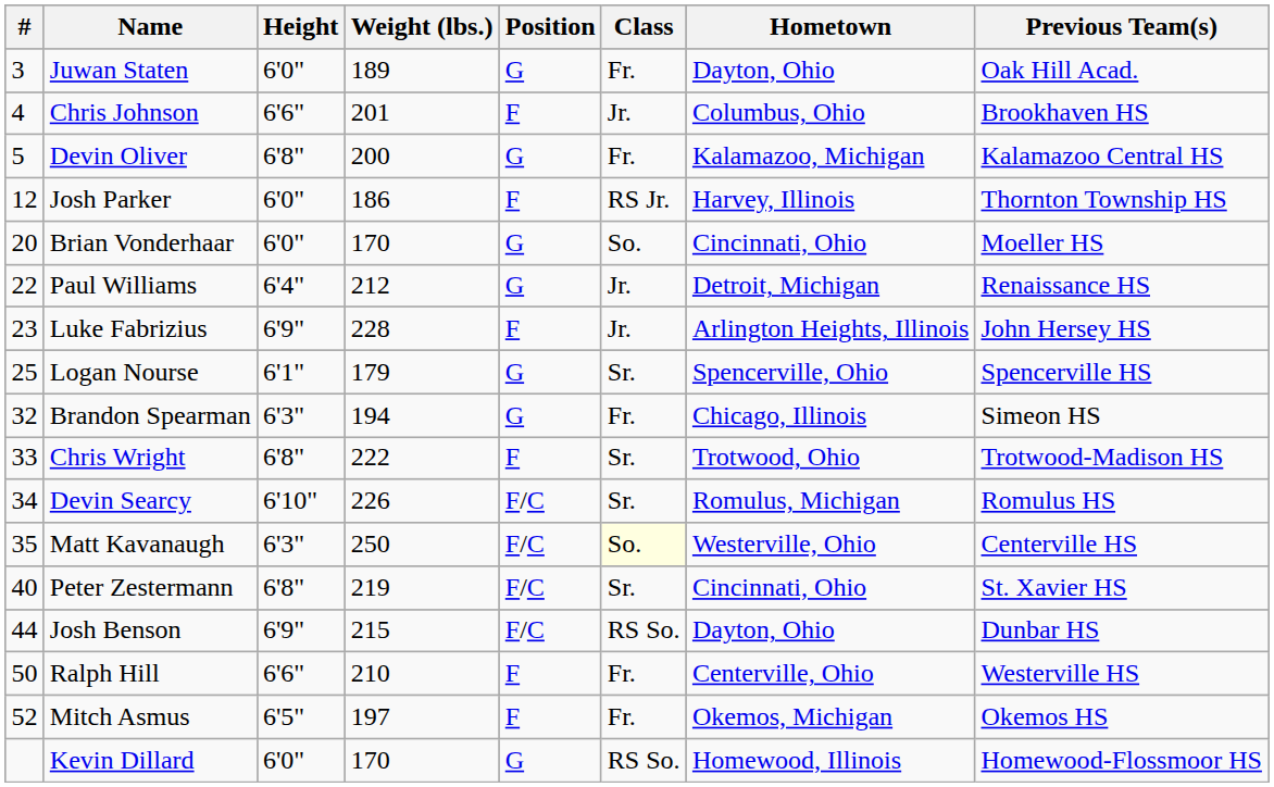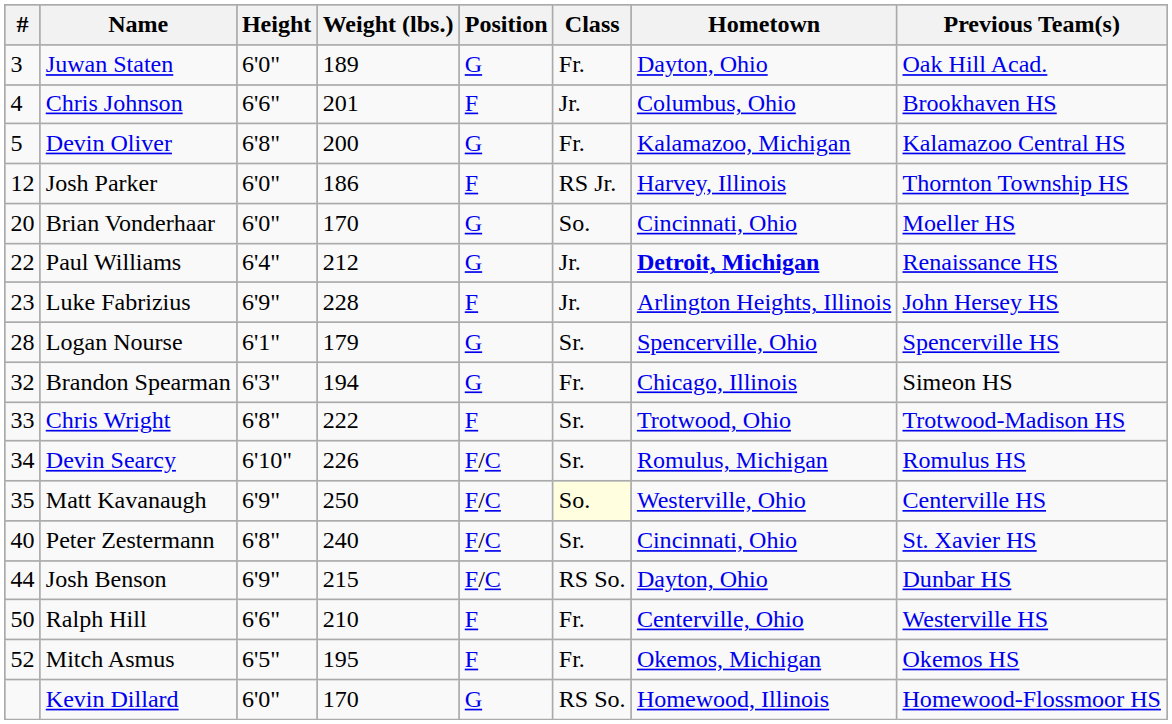Paul Williams | Hometown: normal -> bold
Logan Nourse | #: 25 -> 28
Matt Kavanaugh | Height: 6'3" -> 6'9"
Peter Zestermann | Weight (lbs.): 219 -> 240
Mitch Asmus | Weight (lbs.): 197 -> 195
